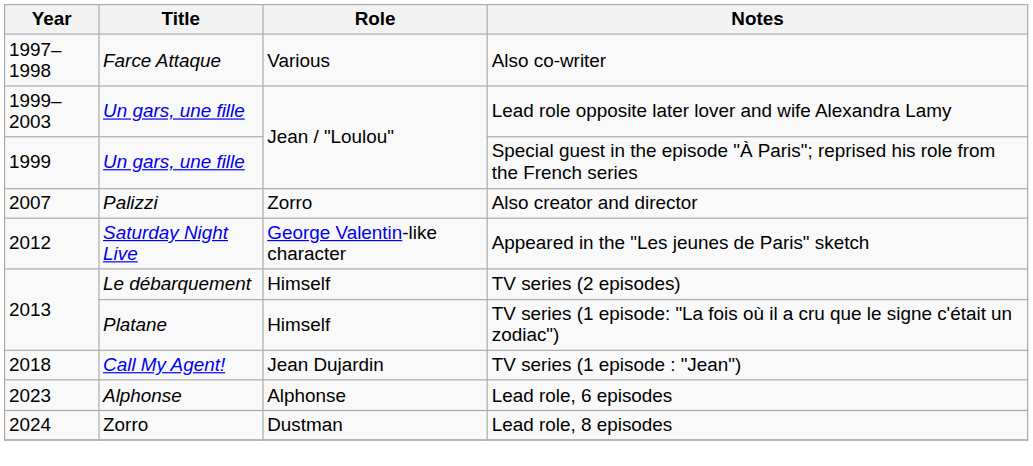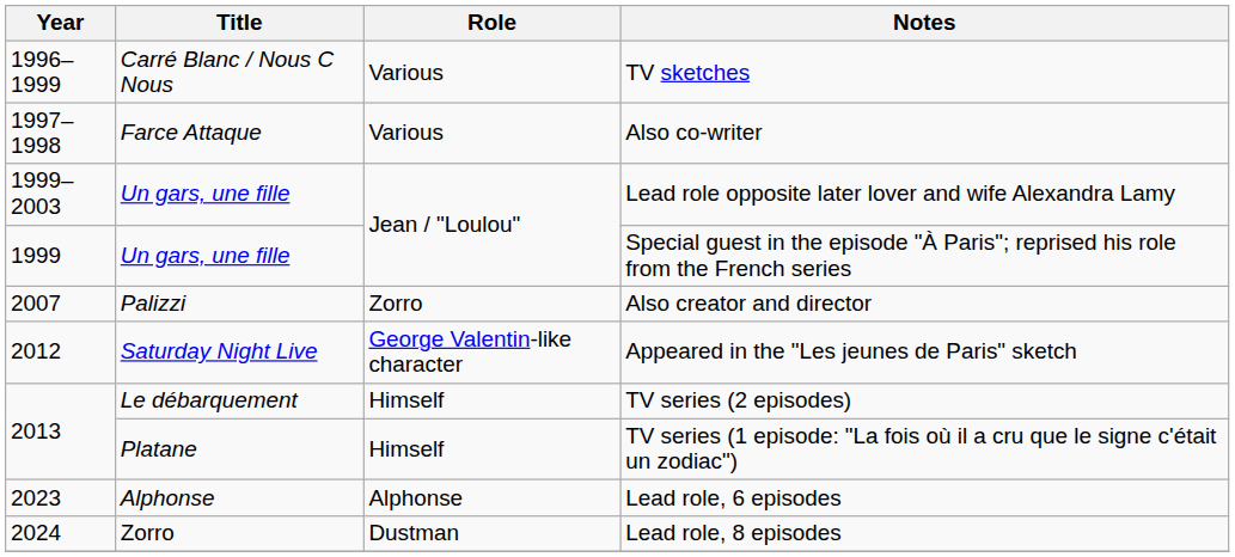+ row: 1996–1999 | Carré Blanc / Nous C Nous | Various | TV sketches
- row: 2018 | Call My Agent! | Jean Dujardin | TV series (1 episode : "Jean")
